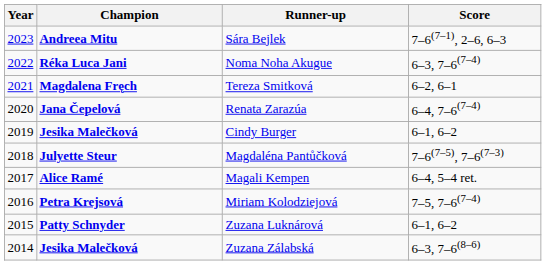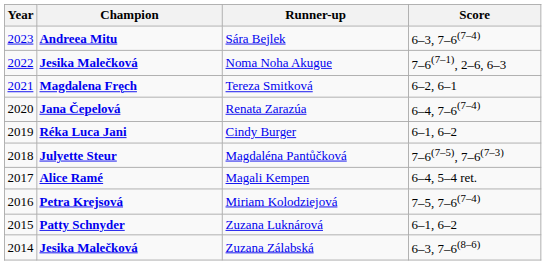Sára Bejlek | Score: 7–6(7–1), 2–6, 6–3 -> 6–3, 7–6(7–4)
Noma Noha Akugue | Champion: Réka Luca Jani -> Jesika Malečková
Noma Noha Akugue | Score: 6–3, 7–6(7–4) -> 7–6(7–1), 2–6, 6–3
Cindy Burger | Champion: Jesika Malečková -> Réka Luca Jani
